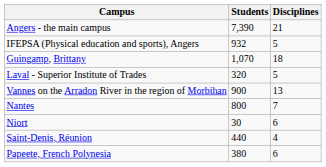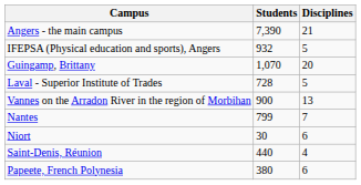Guingamp, Brittany | Disciplines: 18 -> 20
Laval - Superior Institute of Trades | Students: 320 -> 728
Nantes | Students: 800 -> 799
